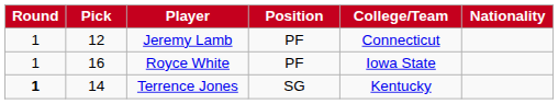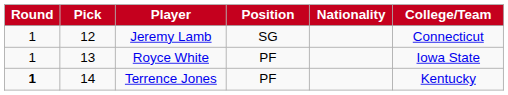columns swapped: Nationality <-> College/Team
Jeremy Lamb | Position: PF -> SG
Royce White | Pick: 16 -> 13
Terrence Jones | Position: SG -> PF
